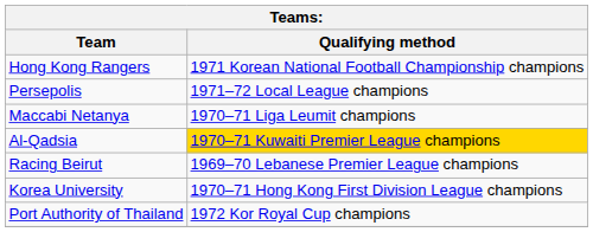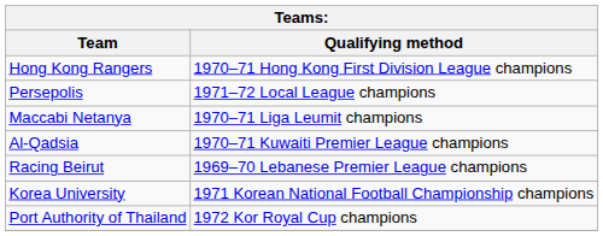Hong Kong Rangers | Qualifying method: 1971 Korean National Football Championship champions -> 1970–71 Hong Kong First Division League champions
Al-Qadsia | Qualifying method: gold background -> no background
Korea University | Qualifying method: 1970–71 Hong Kong First Division League champions -> 1971 Korean National Football Championship champions
